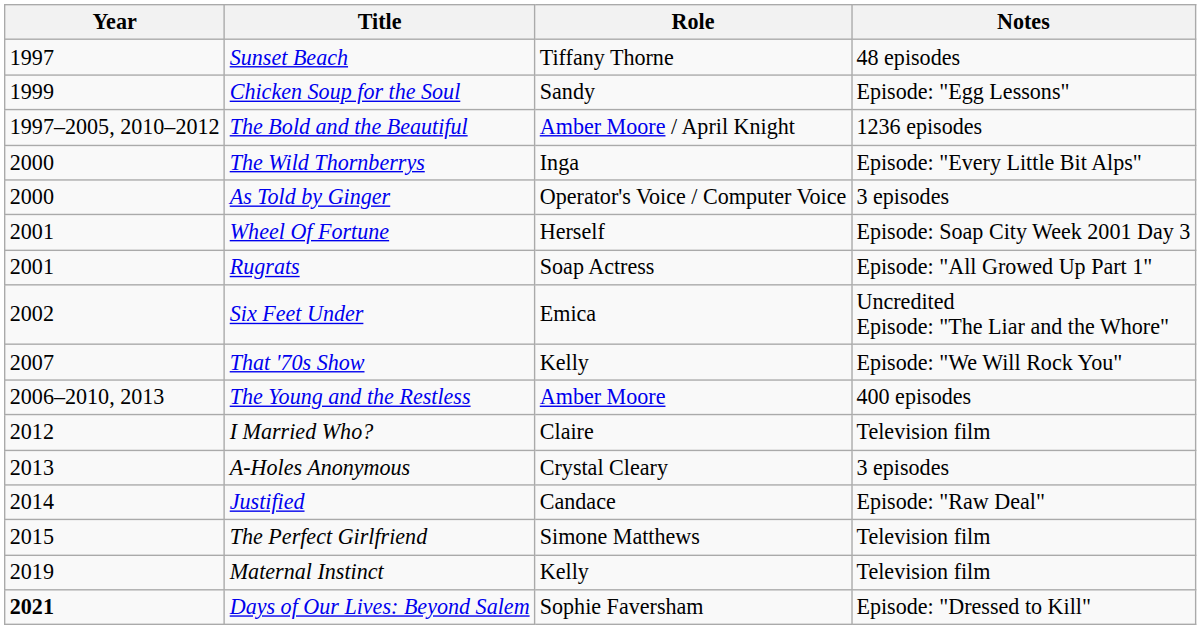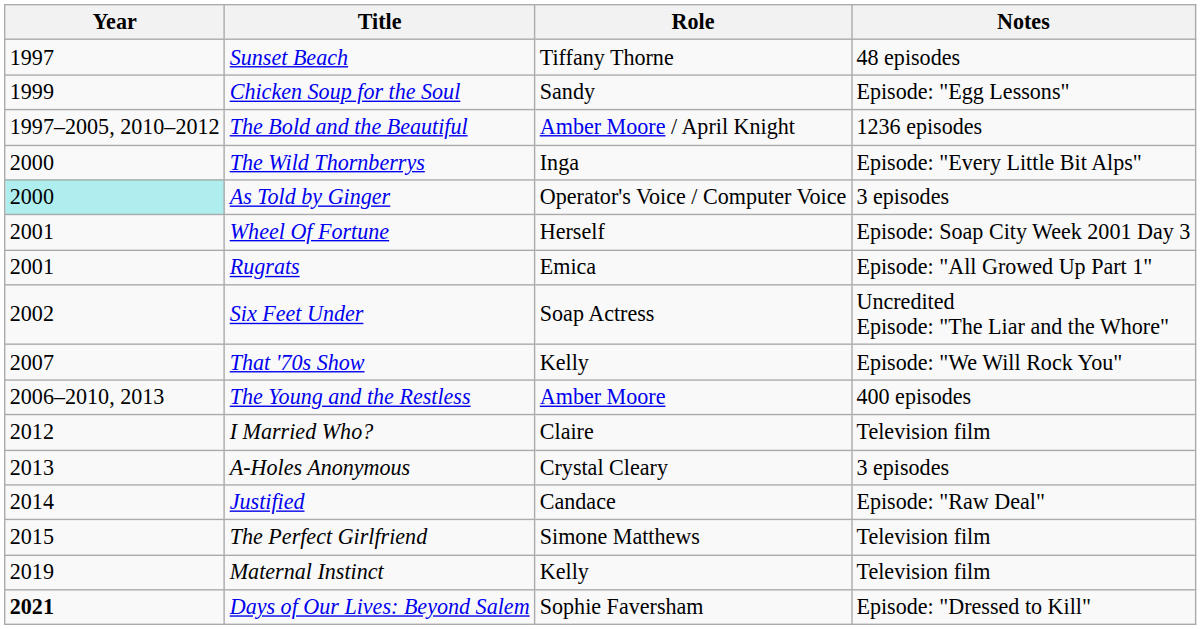As Told by Ginger | Year: no background -> paleturquoise background
Rugrats | Role: Soap Actress -> Emica
Six Feet Under | Role: Emica -> Soap Actress
